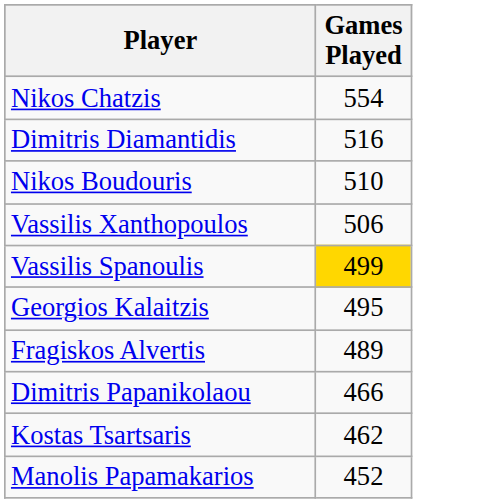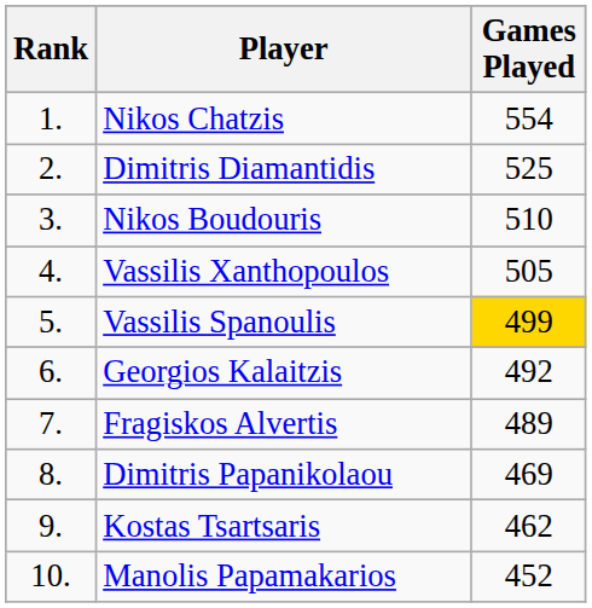+ column: Rank | 1. | 2. | 3. | 4. | 5. | 6. | 7. | 8. | 9. | 10.
Dimitris Diamantidis | Games Played: 516 -> 525
Vassilis Xanthopoulos | Games Played: 506 -> 505
Georgios Kalaitzis | Games Played: 495 -> 492
Dimitris Papanikolaou | Games Played: 466 -> 469
